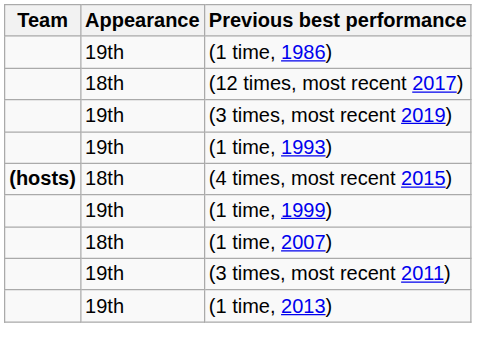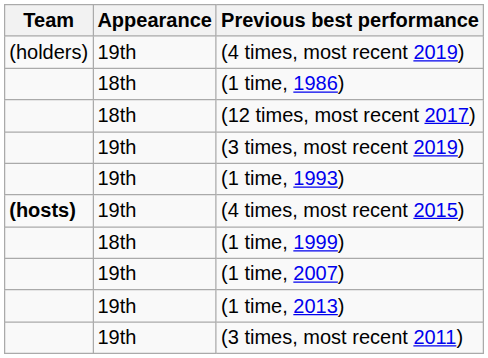+ row: (holders) | 19th | (4 times, most recent 2019)
(1 time, 1986) | Appearance: 19th -> 18th
(4 times, most recent 2015) | Appearance: 18th -> 19th
(1 time, 1999) | Appearance: 19th -> 18th
(1 time, 2007) | Appearance: 18th -> 19th
rows swapped: (3 times, most recent 2011) <-> (1 time, 2013)
